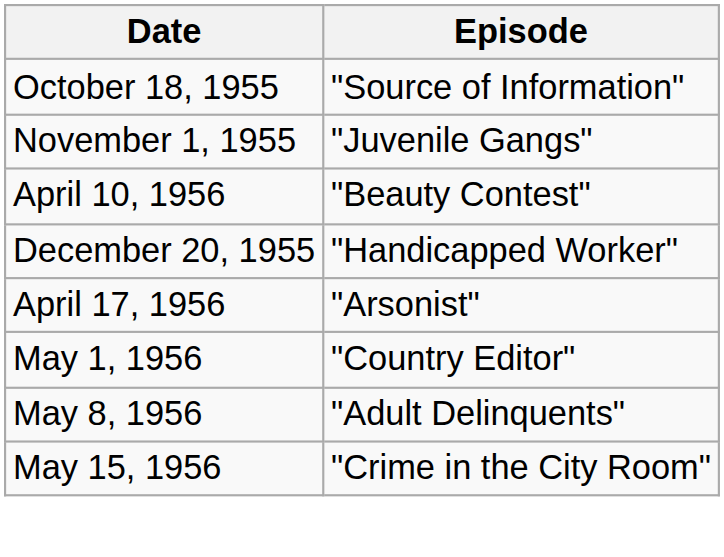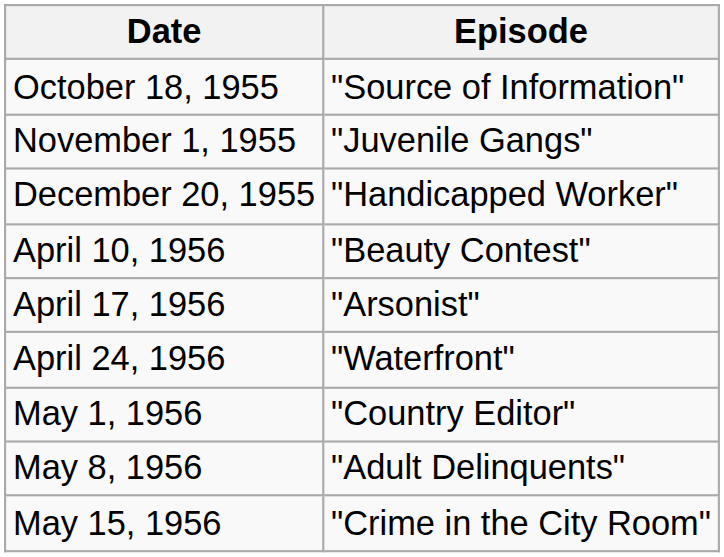rows swapped: December 20, 1955 <-> April 10, 1956
+ row: April 24, 1956 | "Waterfront"
